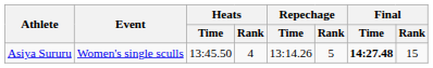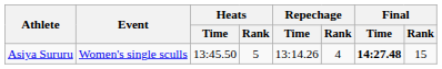Asiya Sururu | Heats / Rank: 4 -> 5
Asiya Sururu | Repechage / Rank: 5 -> 4
